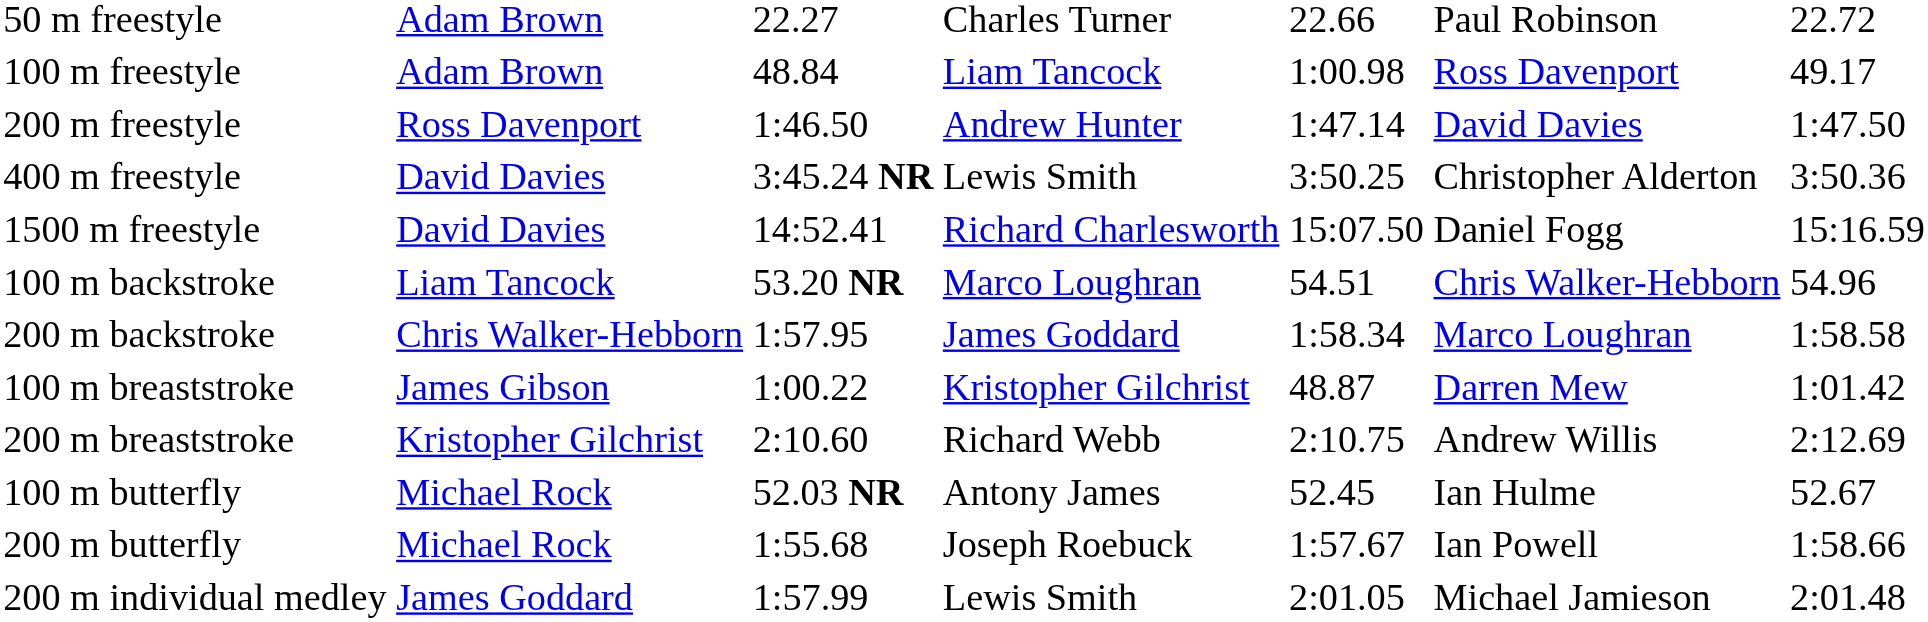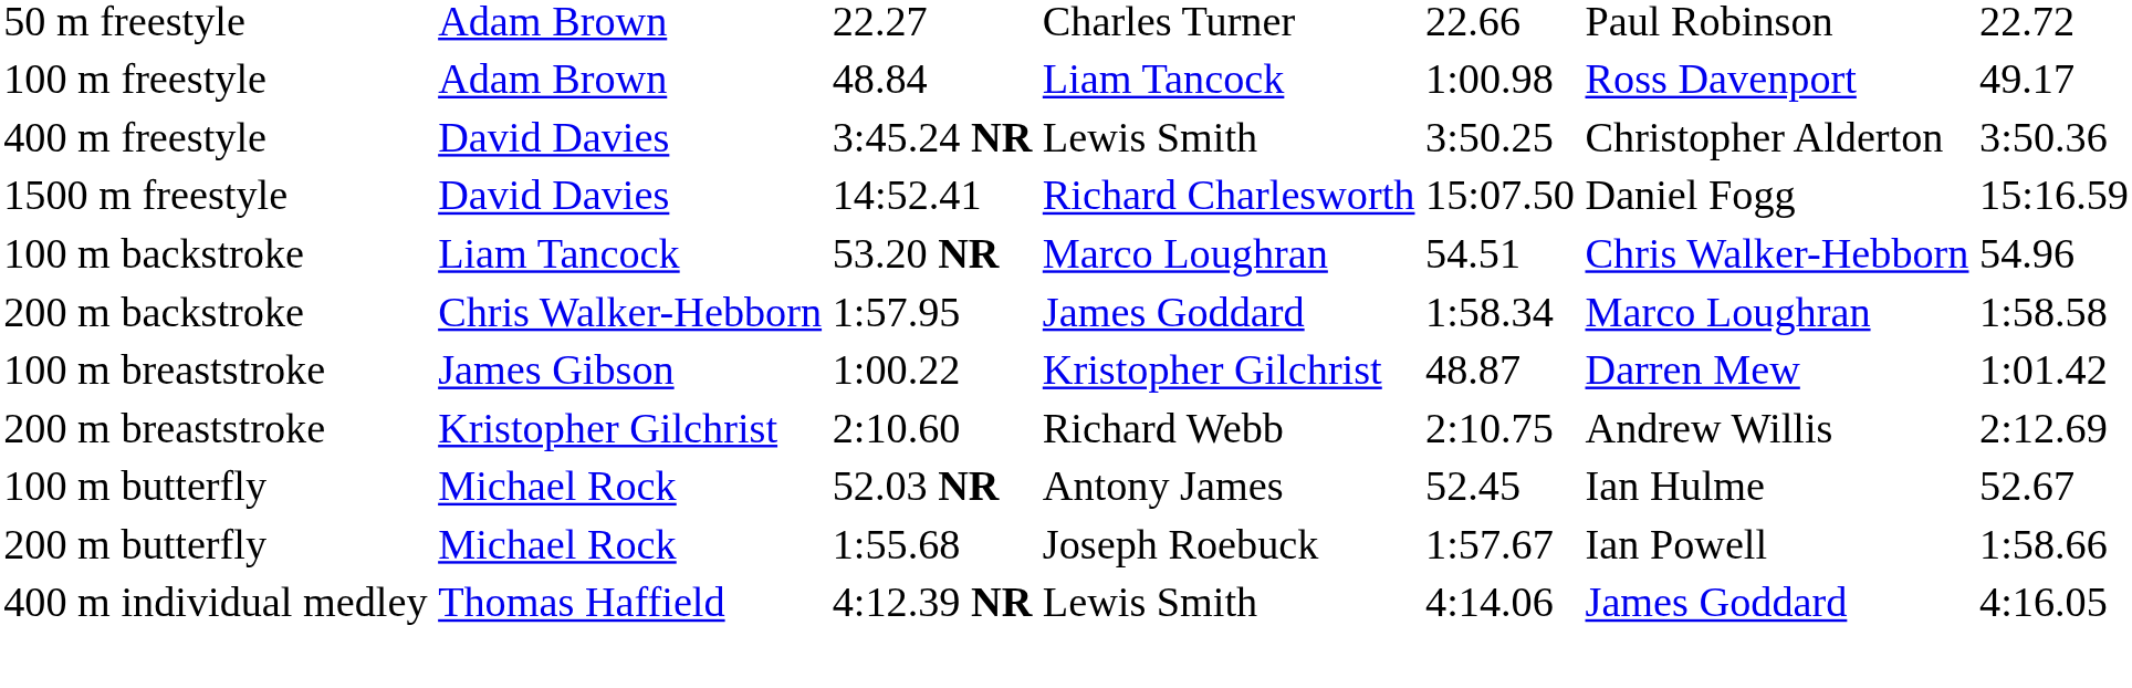- row: 200 m freestyle | Ross Davenport | 1:46.50 | Andrew Hunter | 1:47.14 | David Davies | 1:47.50
- row: 200 m individual medley | James Goddard | 1:57.99 | Lewis Smith | 2:01.05 | Michael Jamieson | 2:01.48
+ row: 400 m individual medley | Thomas Haffield | 4:12.39 NR | Lewis Smith | 4:14.06 | James Goddard | 4:16.05
